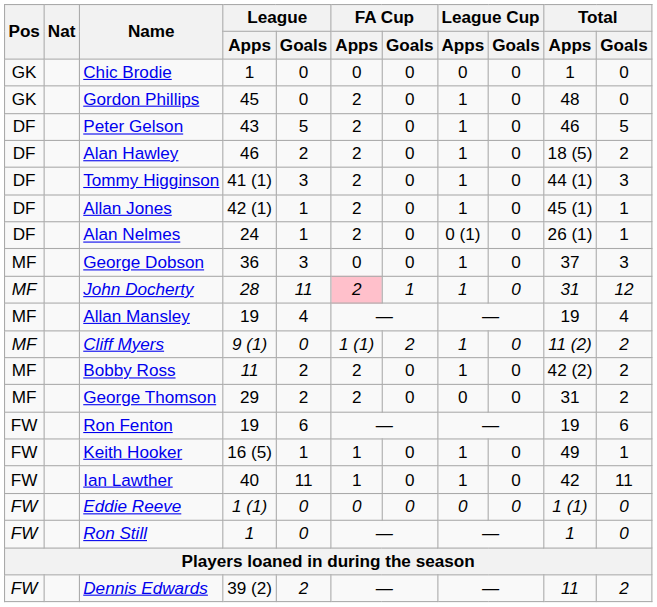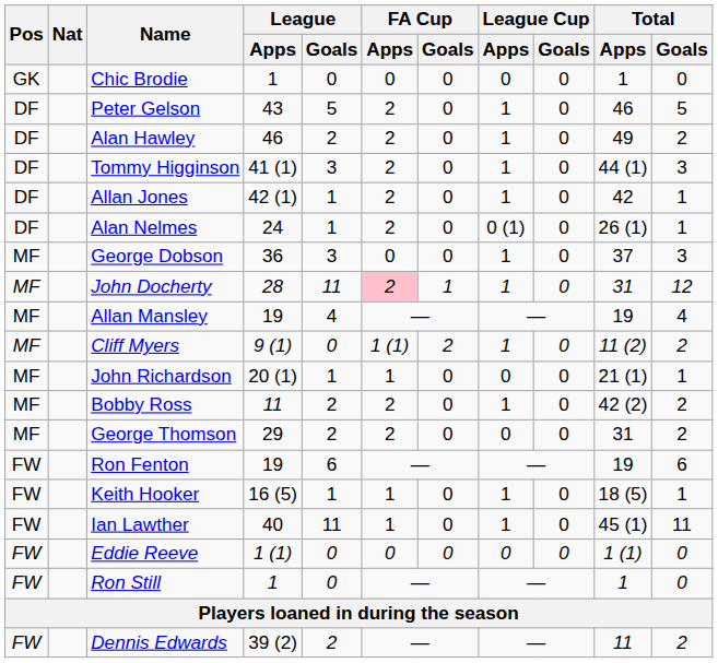- row: GK | Gordon Phillips | 45 | 0 | 2 | 0 | 1 | 0 | 48 | 0
Alan Hawley | Total / Apps: 18 (5) -> 49
Allan Jones | Total / Apps: 45 (1) -> 42
+ row: MF | John Richardson | 20 (1) | 1 | 1 | 0 | 0 | 0 | 21 (1) | 1
Keith Hooker | Total / Apps: 49 -> 18 (5)
Ian Lawther | Total / Apps: 42 -> 45 (1)
